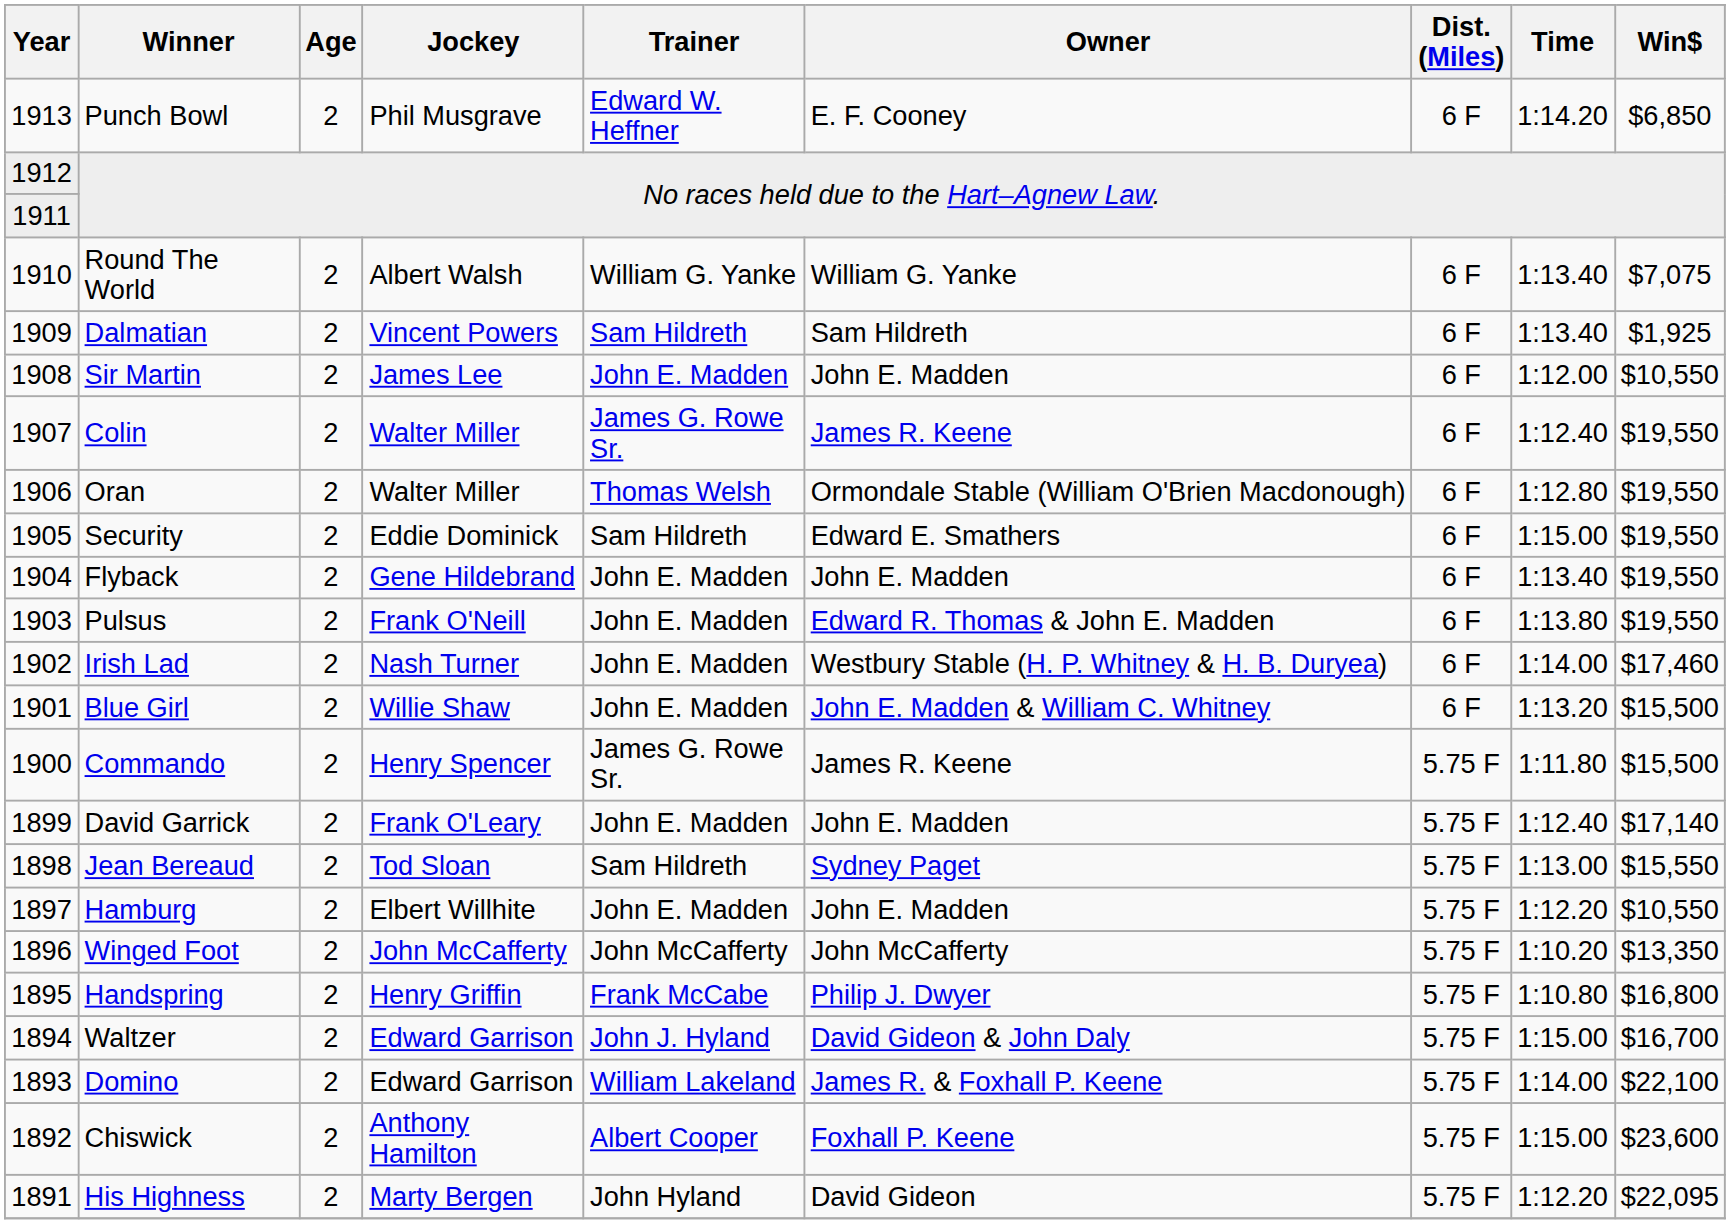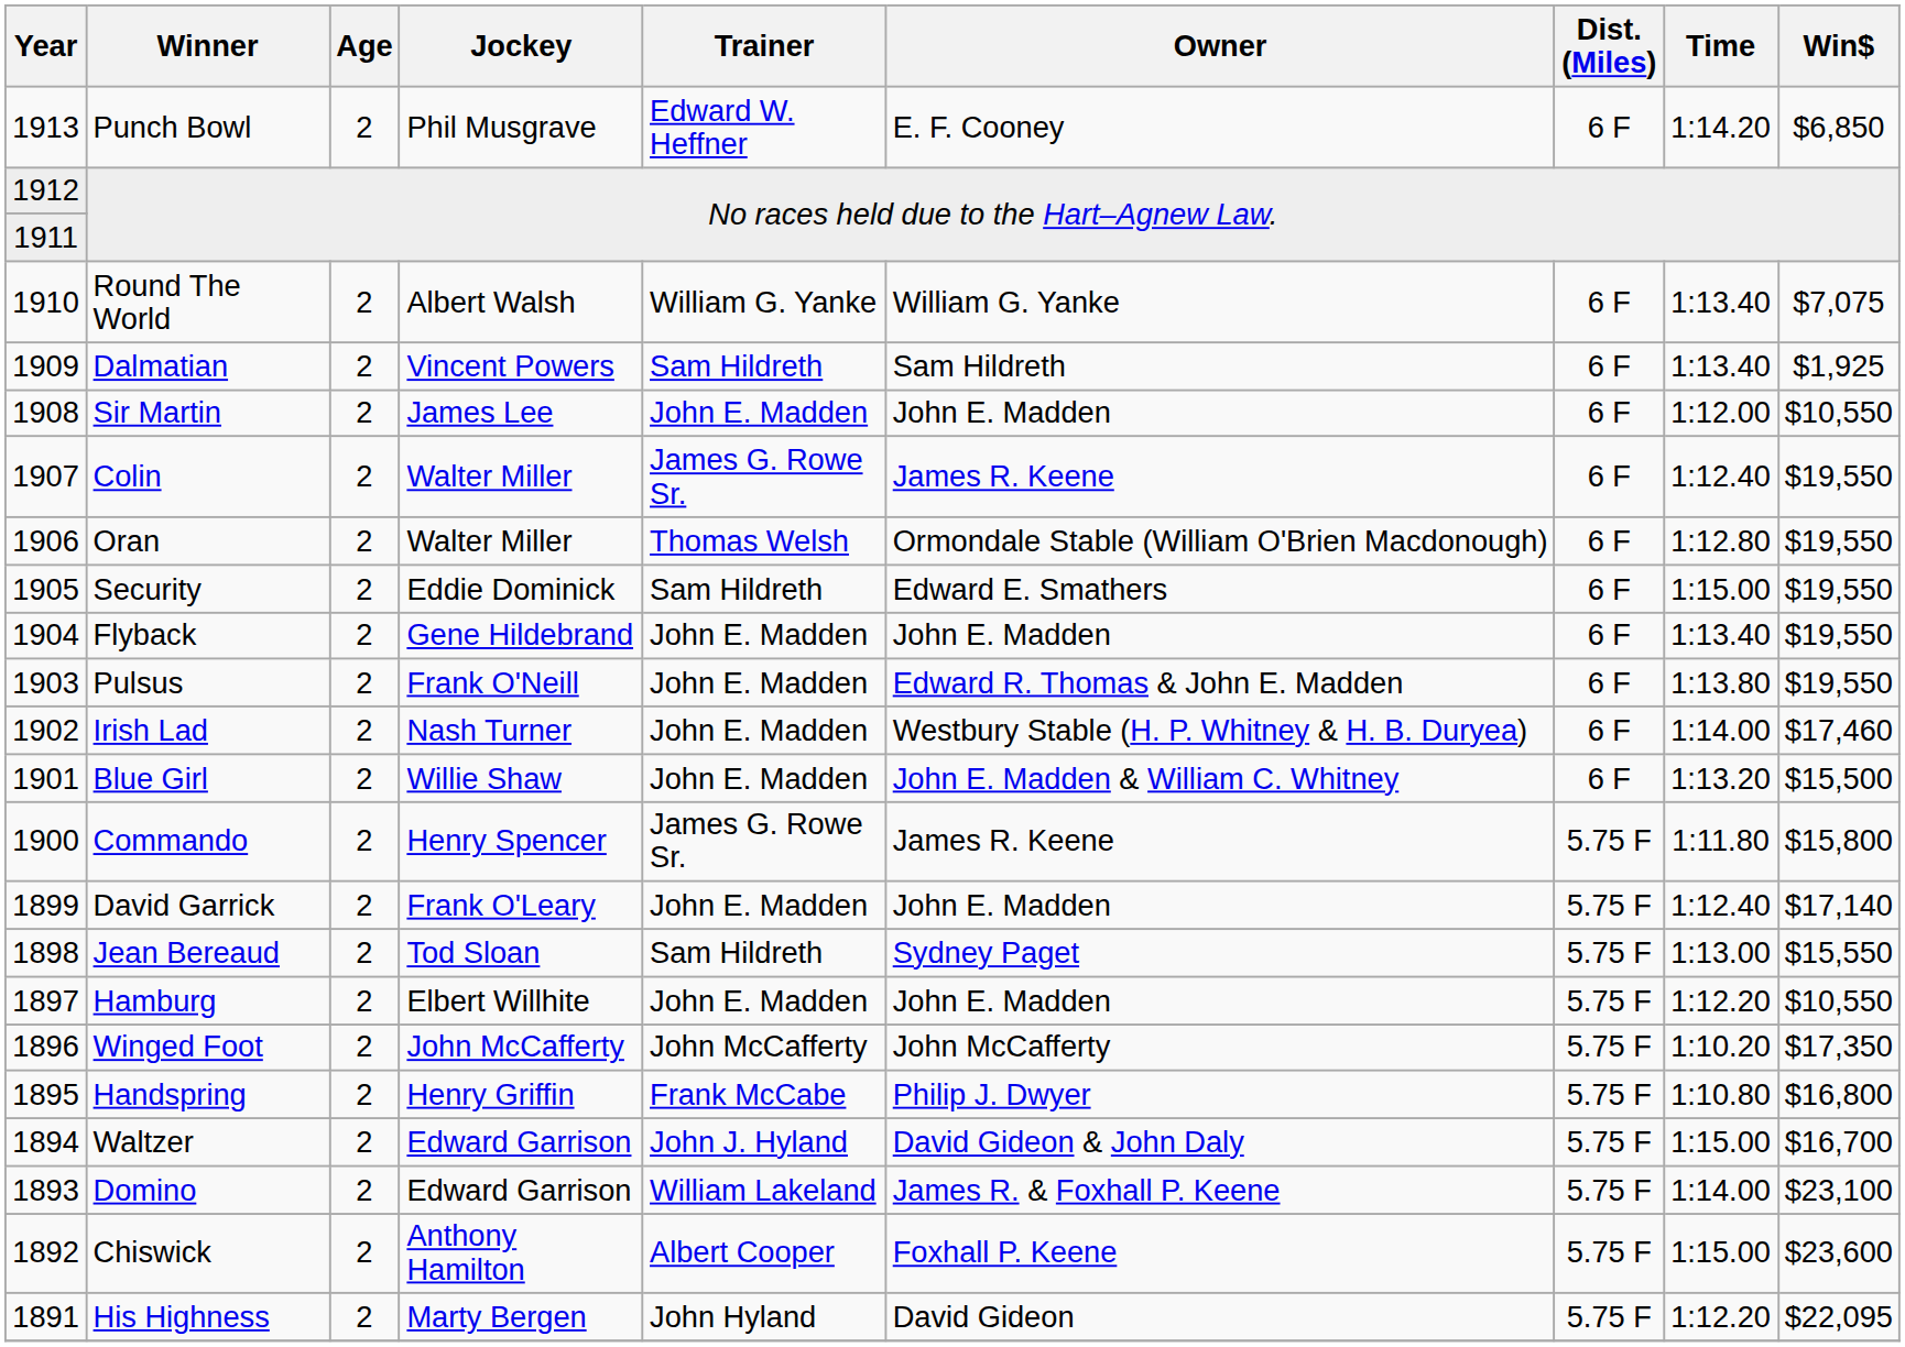Commando | Win$: $15,500 -> $15,800
Winged Foot | Win$: $13,350 -> $17,350
Domino | Win$: $22,100 -> $23,100
